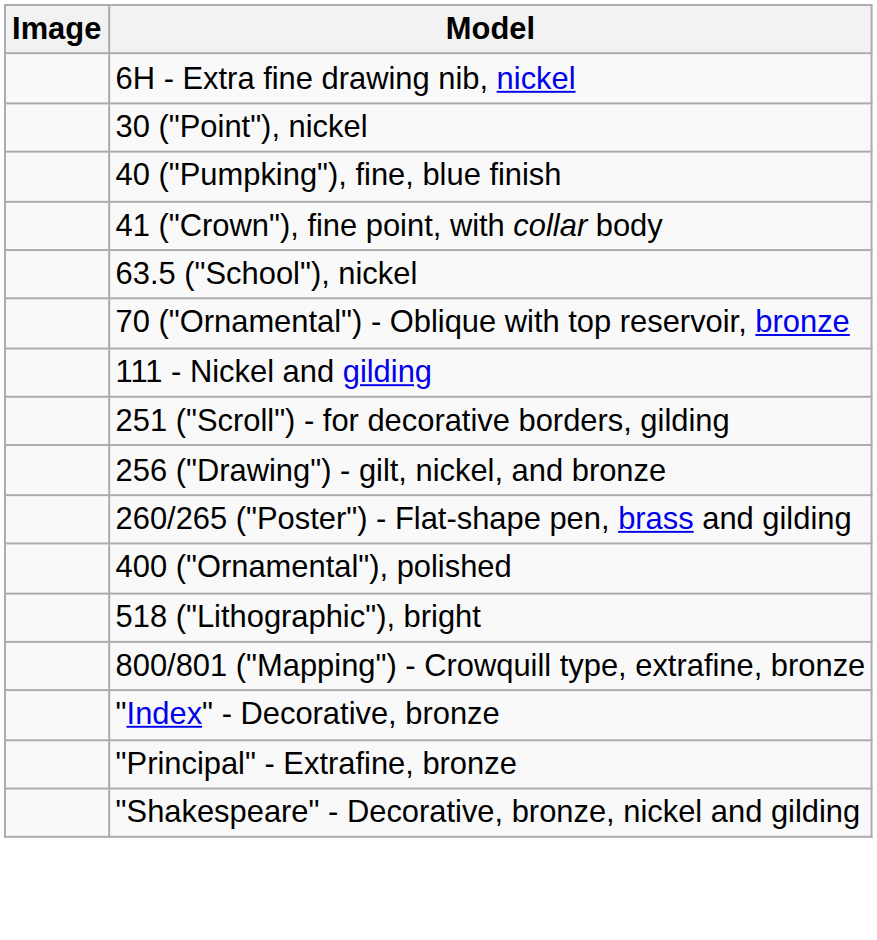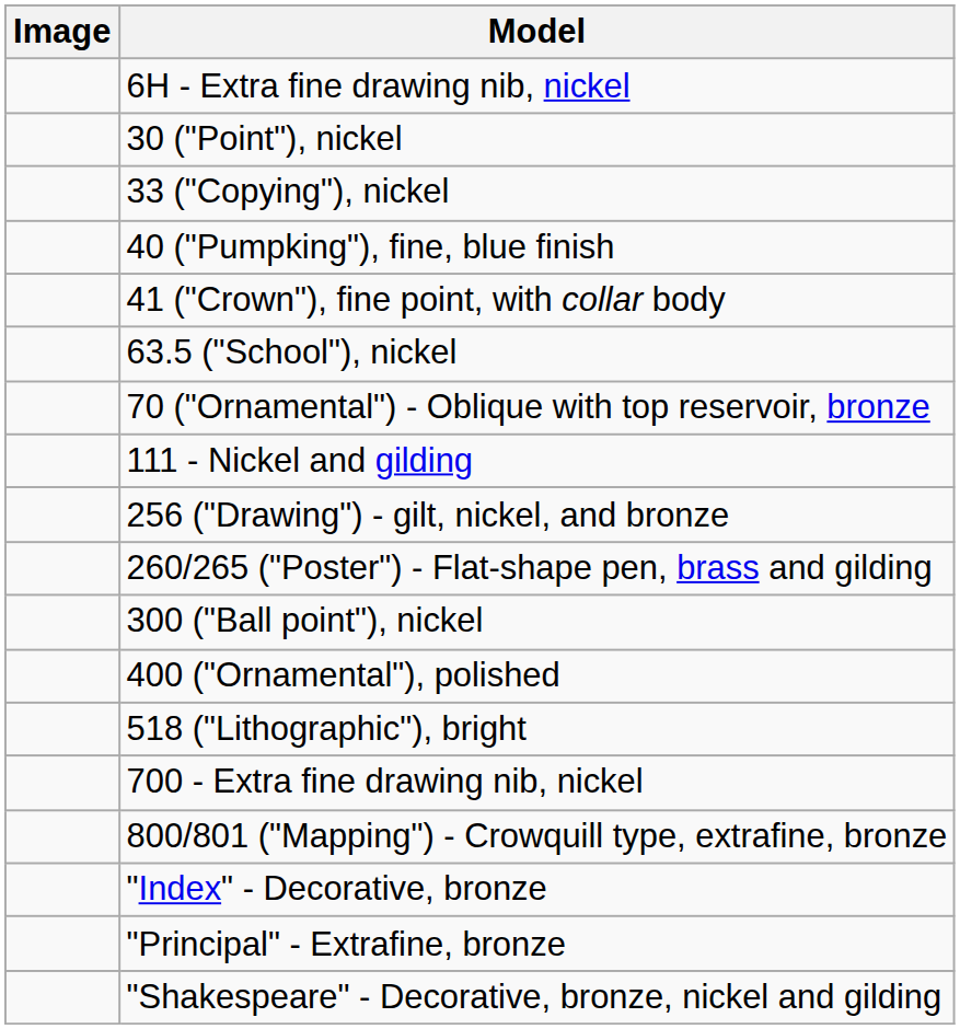+ row: 33 ("Copying"), nickel
- row: 251 ("Scroll") - for decorative borders, gilding
+ row: 300 ("Ball point"), nickel
+ row: 700 - Extra fine drawing nib, nickel
